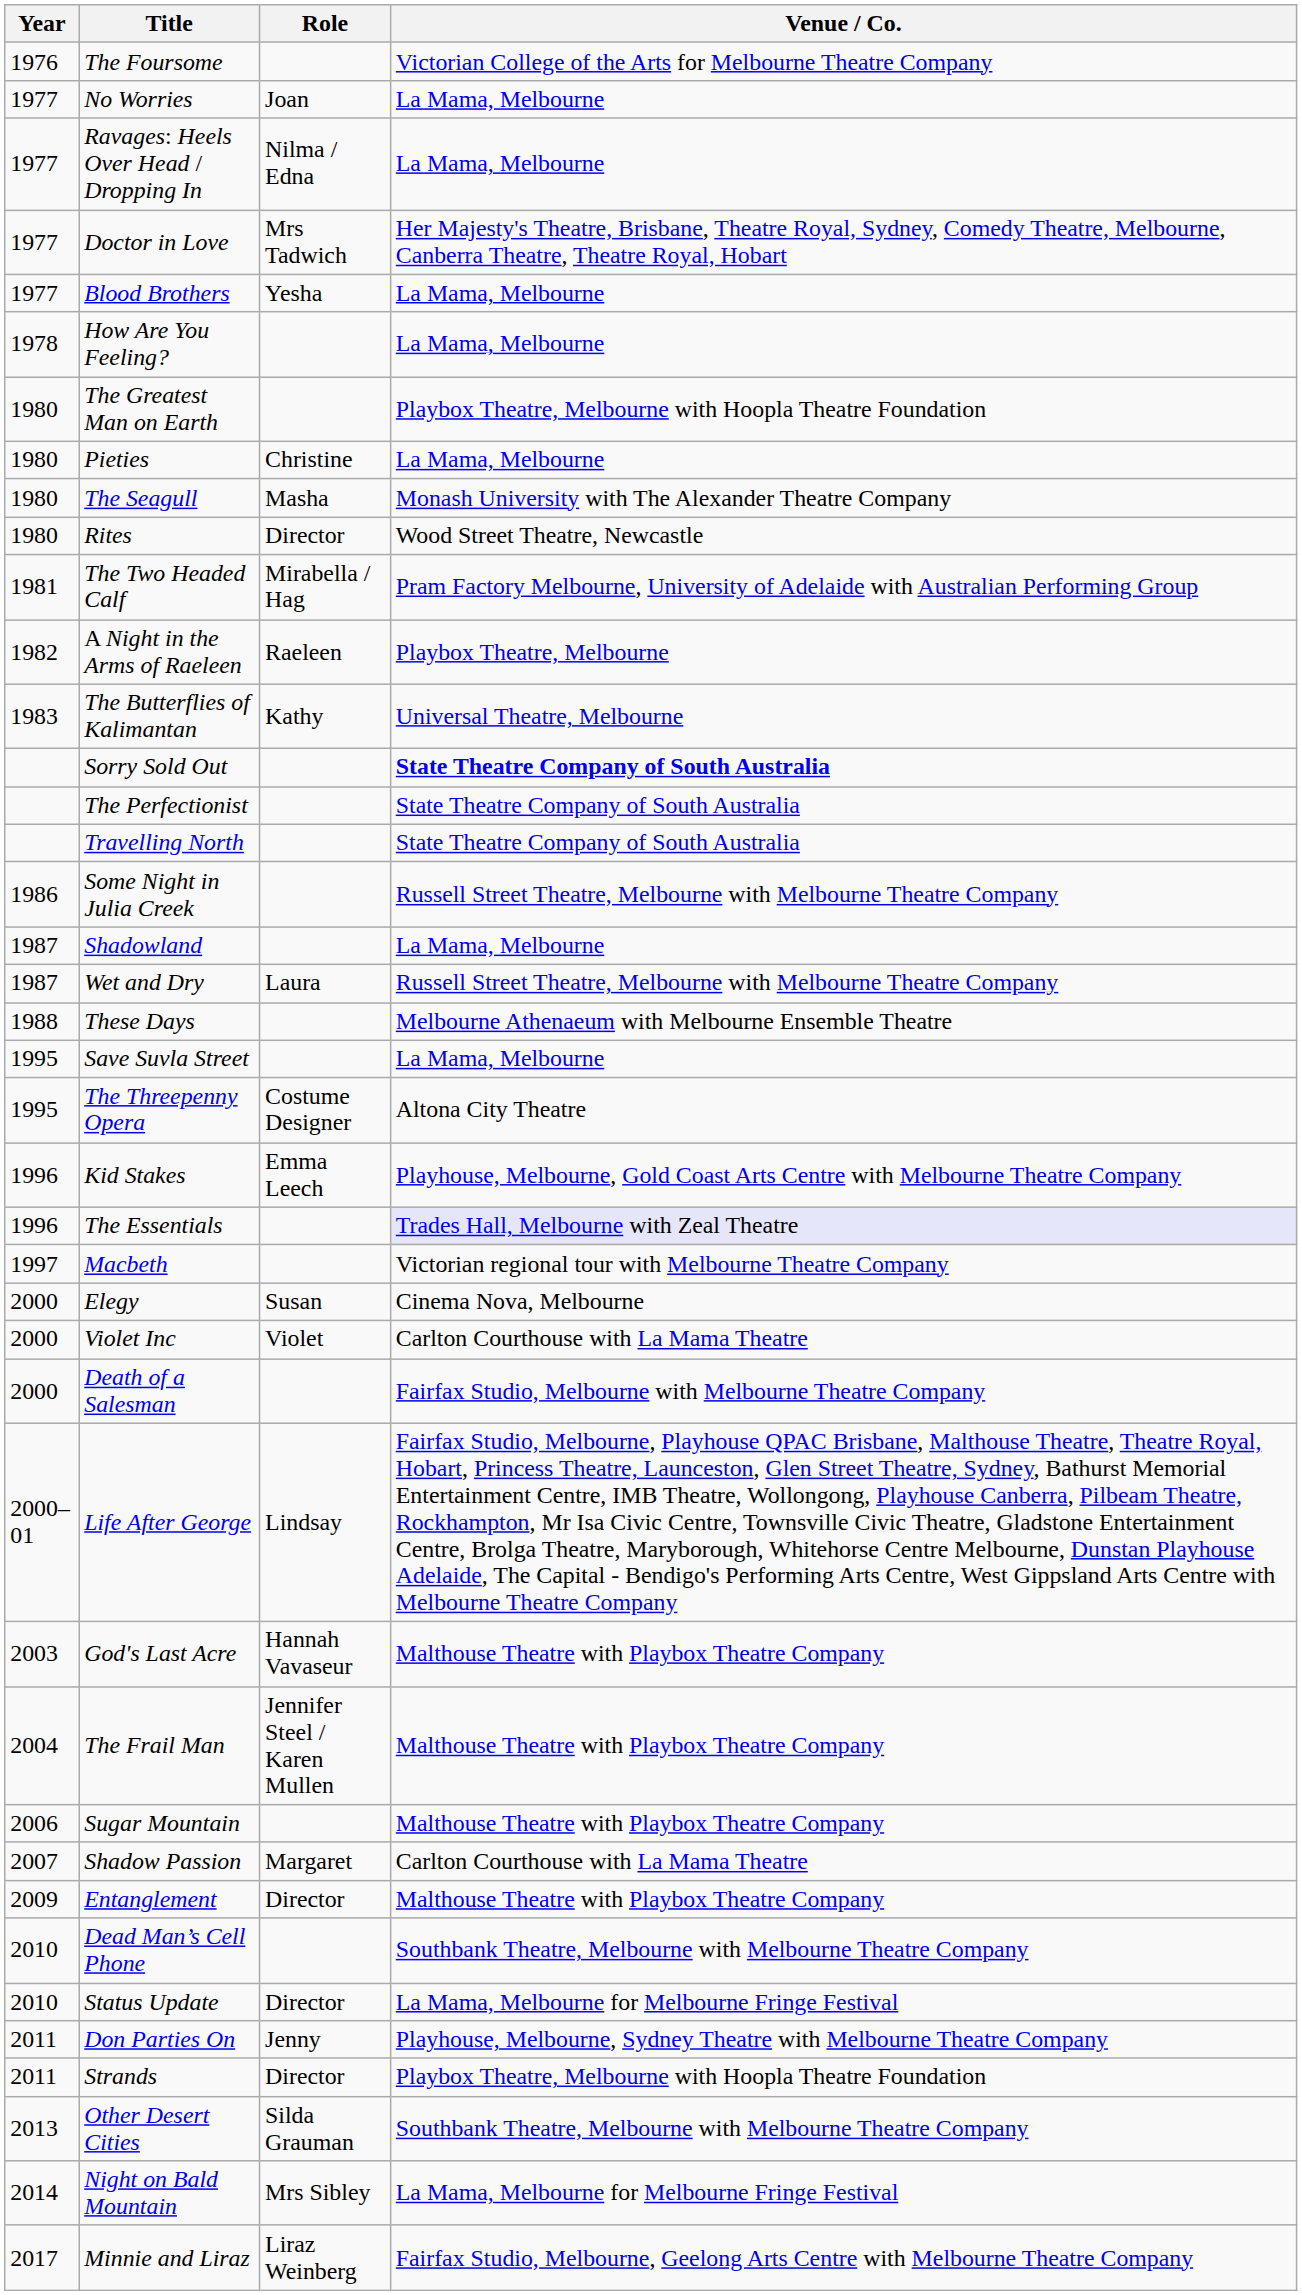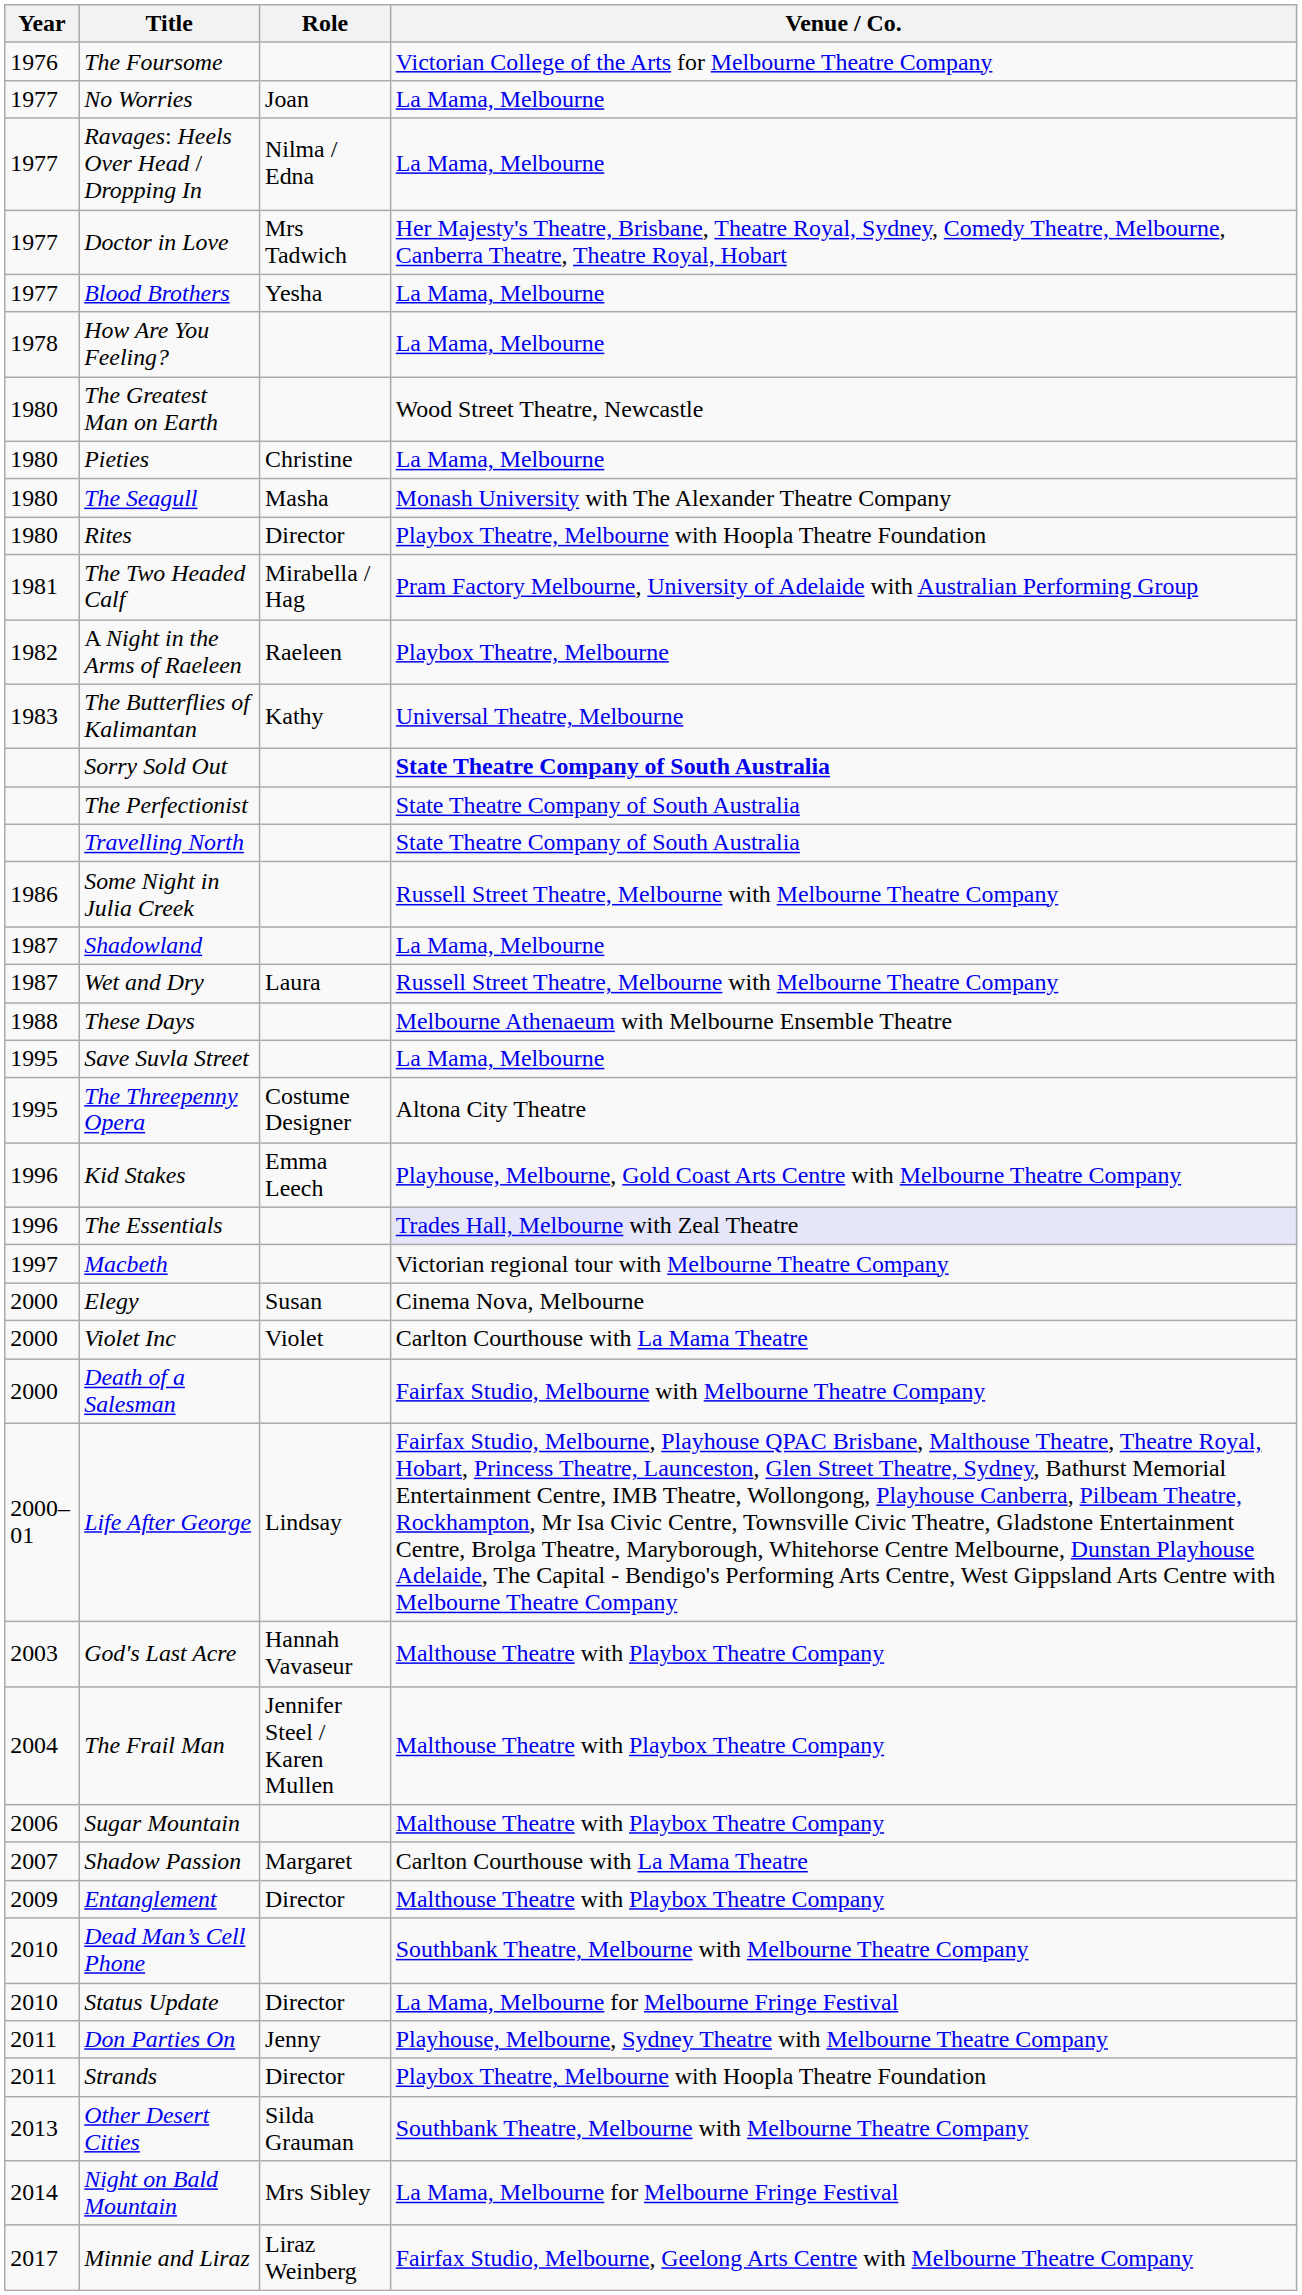The Greatest Man on Earth | Venue / Co.: Playbox Theatre, Melbourne with Hoopla Theatre Foundation -> Wood Street Theatre, Newcastle
Rites | Venue / Co.: Wood Street Theatre, Newcastle -> Playbox Theatre, Melbourne with Hoopla Theatre Foundation
